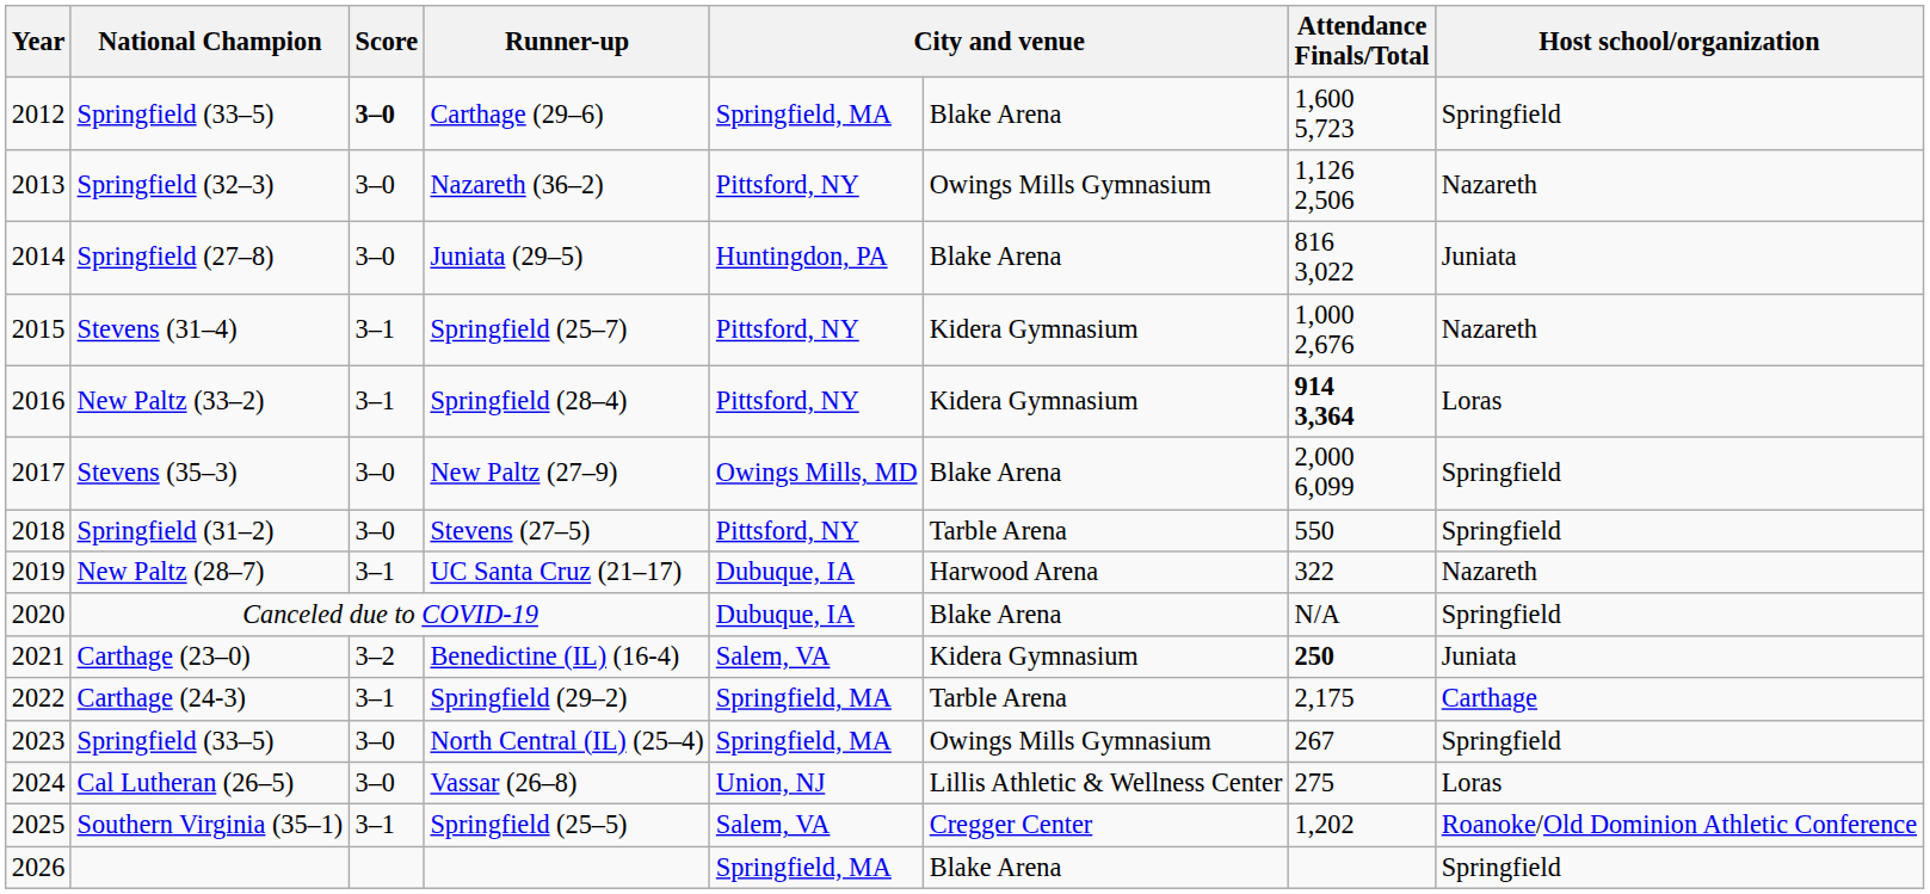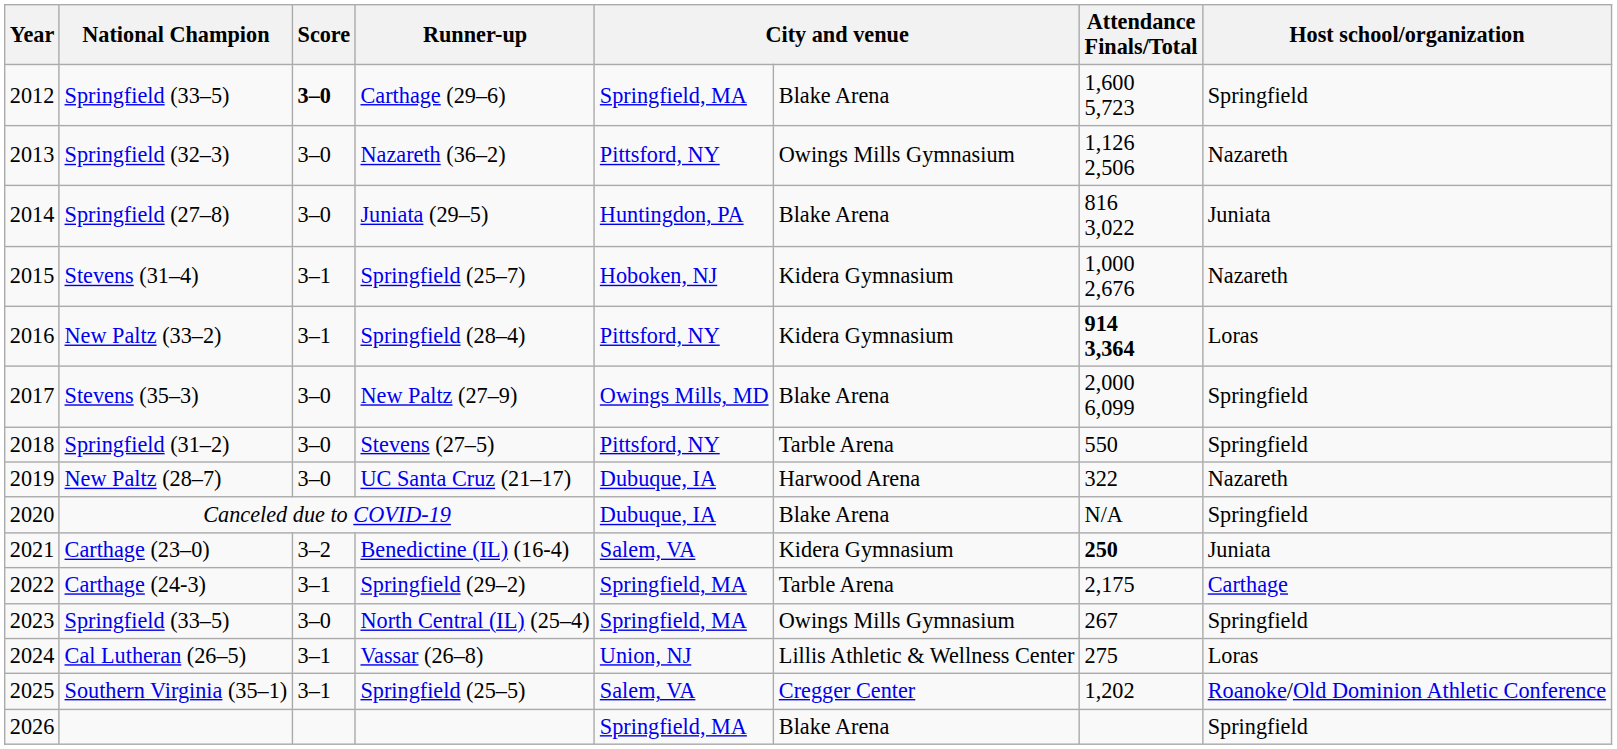Springfield (25–7) | column 5: Pittsford, NY -> Hoboken, NJ
UC Santa Cruz (21–17) | Score: 3–1 -> 3–0
Vassar (26–8) | Score: 3–0 -> 3–1
